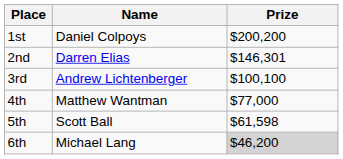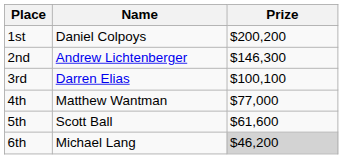2nd | Name: Darren Elias -> Andrew Lichtenberger
2nd | Prize: $146,301 -> $146,300
3rd | Name: Andrew Lichtenberger -> Darren Elias
5th | Prize: $61,598 -> $61,600
